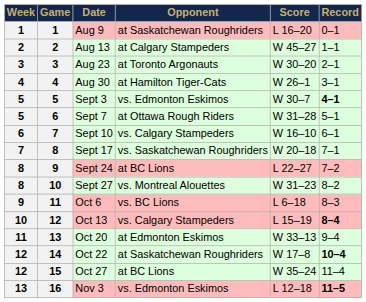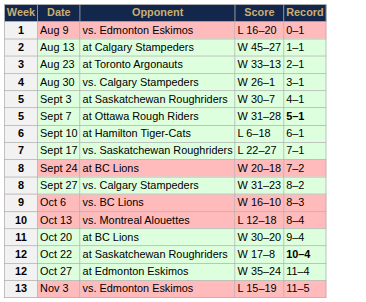- column: Game | 1 | 2 | 3 | 4 | 5 | 6 | 7 | 8 | 9 | 10 | 11 | 12 | 13 | 14 | 15 | 16
Aug 9 | Opponent: at Saskatchewan Roughriders -> vs. Edmonton Eskimos
Aug 23 | Score: W 30–20 -> W 33–13
Aug 30 | Opponent: at Hamilton Tiger-Cats -> vs. Calgary Stampeders
Sept 3 | Opponent: vs. Edmonton Eskimos -> at Saskatchewan Roughriders
Sept 3 | Record: bold -> normal
Sept 7 | Record: normal -> bold
Sept 10 | Opponent: vs. Calgary Stampeders -> at Hamilton Tiger-Cats
Sept 10 | Score: W 16–10 -> L 6–18
Sept 17 | Score: W 20–18 -> L 22–27
Sept 24 | Score: L 22–27 -> W 20–18
Sept 27 | Opponent: vs. Montreal Alouettes -> vs. Calgary Stampeders
Oct 6 | Score: L 6–18 -> W 16–10
Oct 13 | Opponent: vs. Calgary Stampeders -> vs. Montreal Alouettes
Oct 13 | Score: L 15–19 -> L 12–18
Oct 13 | Record: bold -> normal
Oct 20 | Opponent: at Edmonton Eskimos -> at BC Lions
Oct 20 | Score: W 33–13 -> W 30–20
Oct 27 | Opponent: at BC Lions -> at Edmonton Eskimos
Nov 3 | Score: L 12–18 -> L 15–19
Nov 3 | Record: bold -> normal
